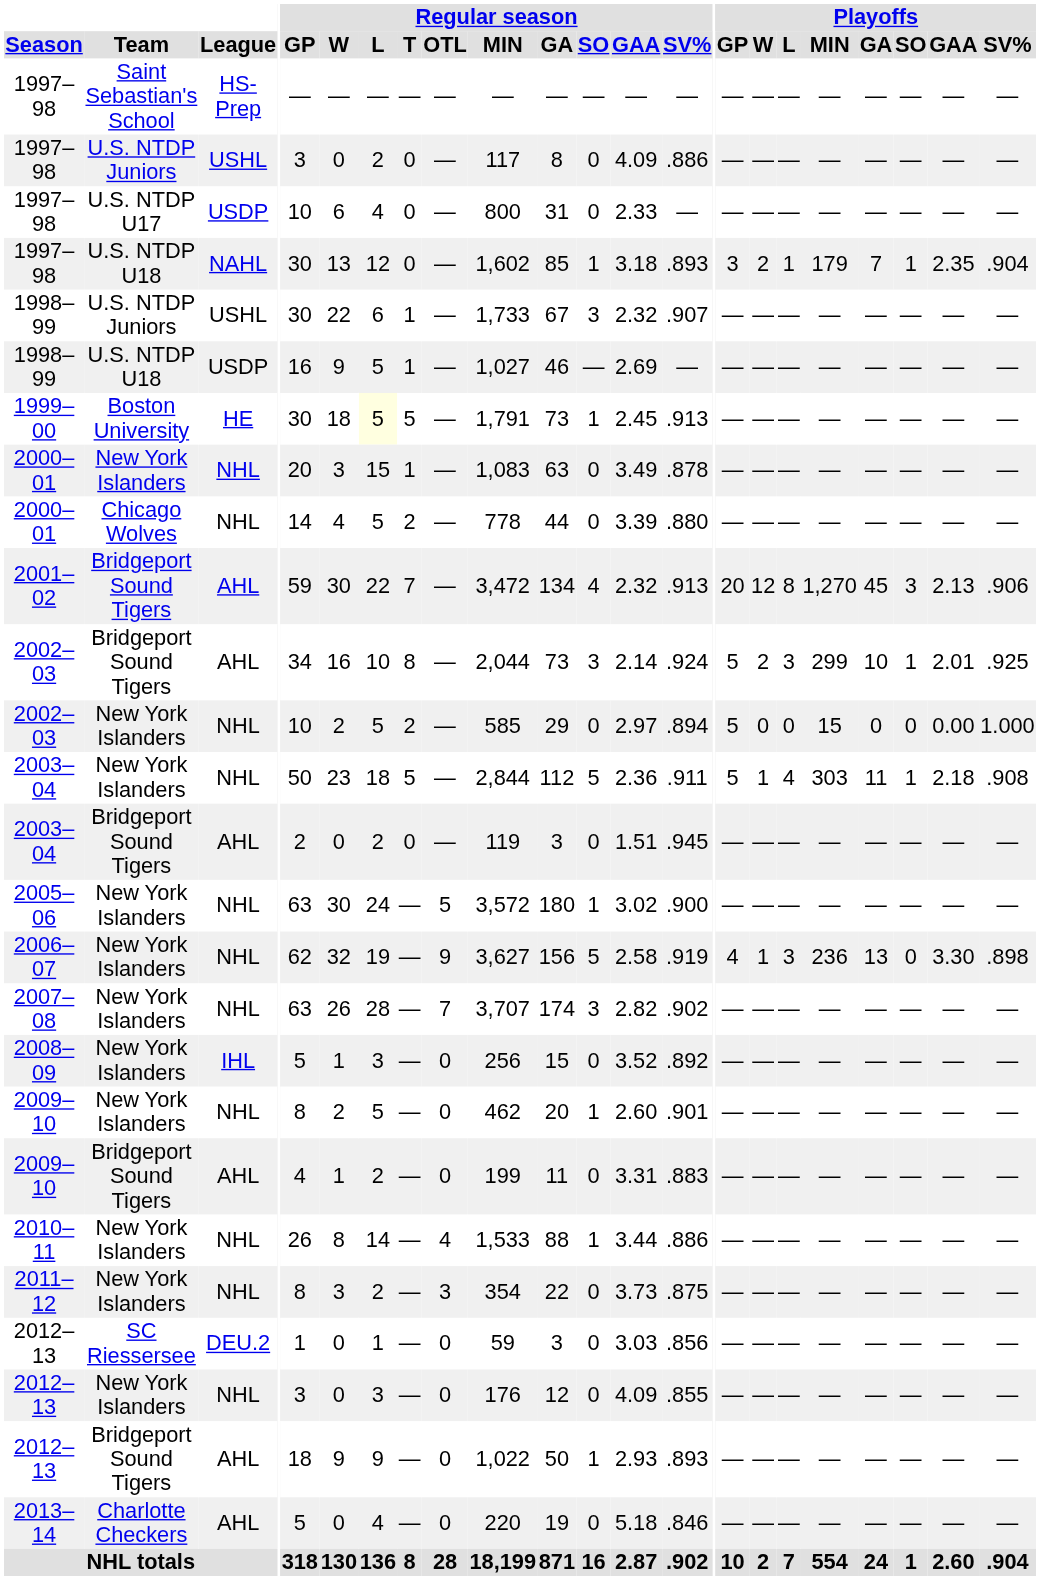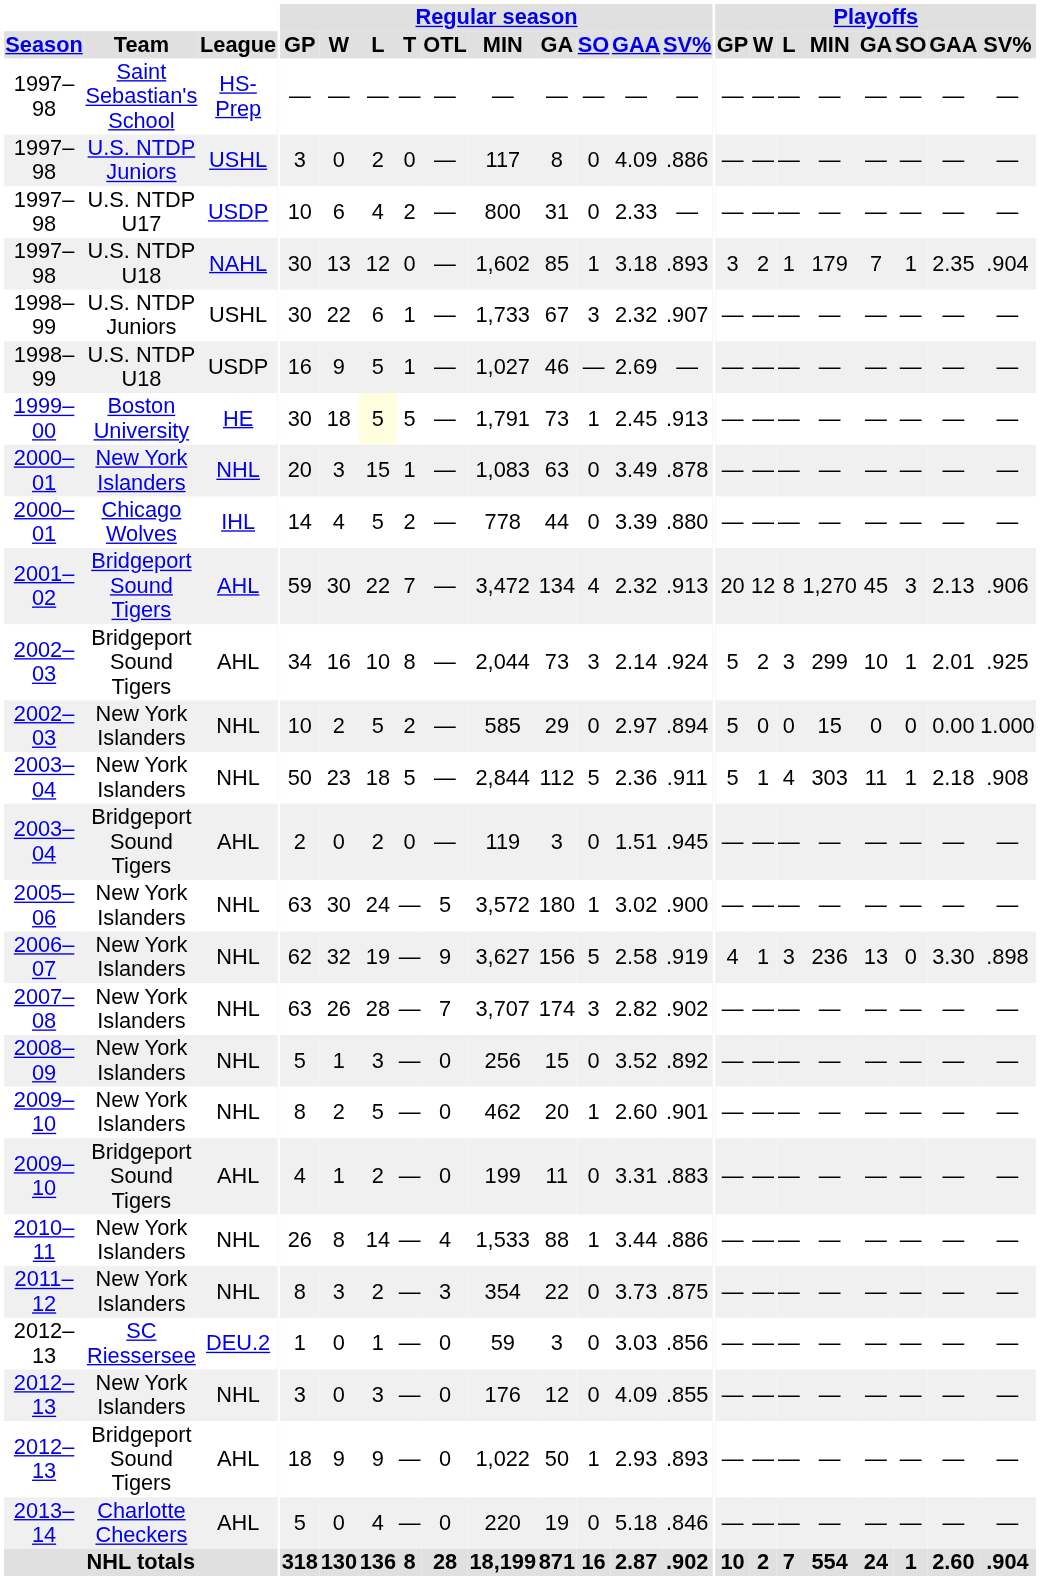1997–98 / U.S. NTDP U17 | Regular season / T: 0 -> 2
2000–01 / Chicago Wolves | League: NHL -> IHL
2008–09 | League: IHL -> NHL
